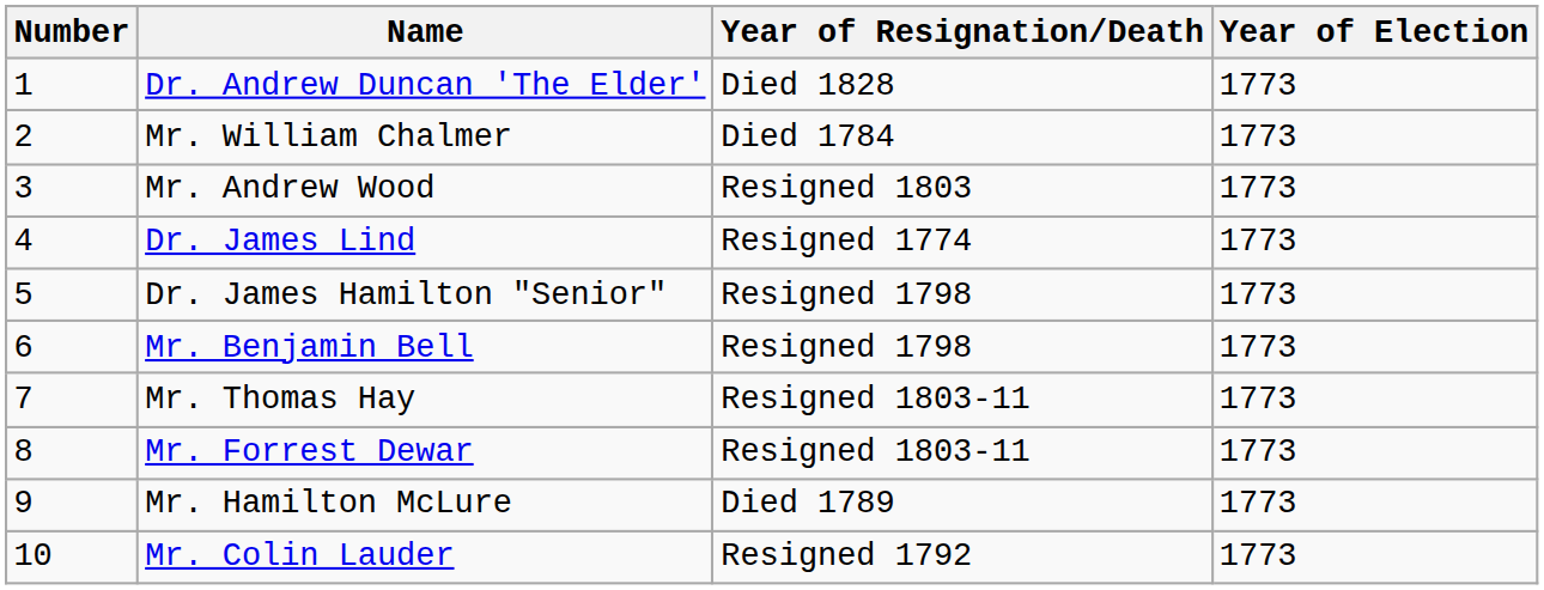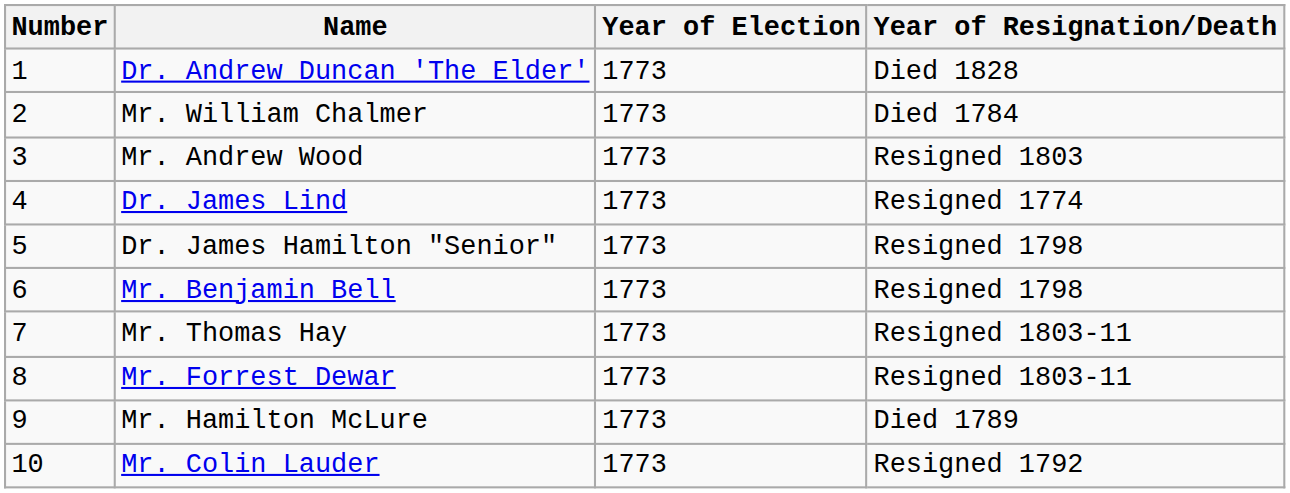columns swapped: Year of Election <-> Year of Resignation/Death
